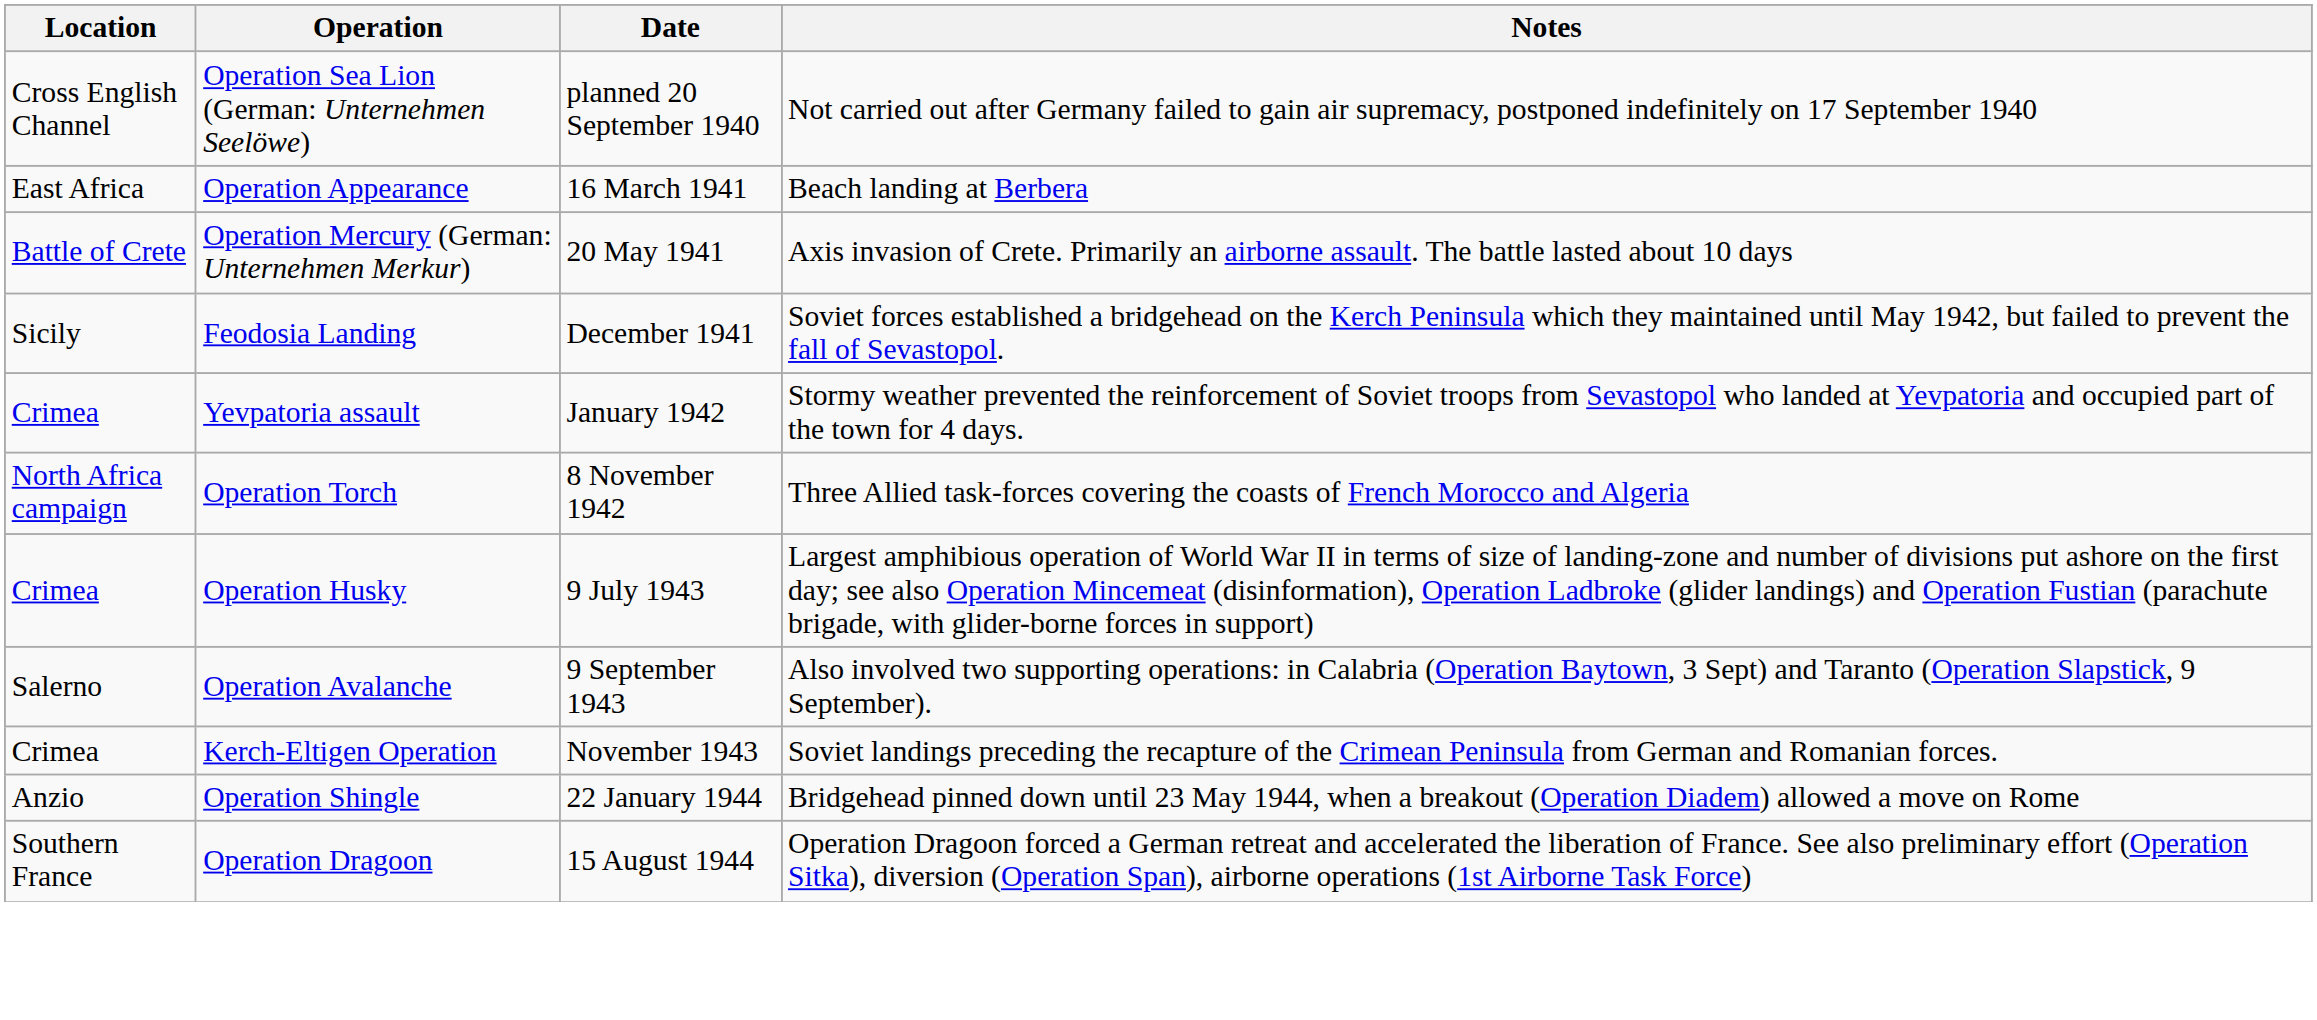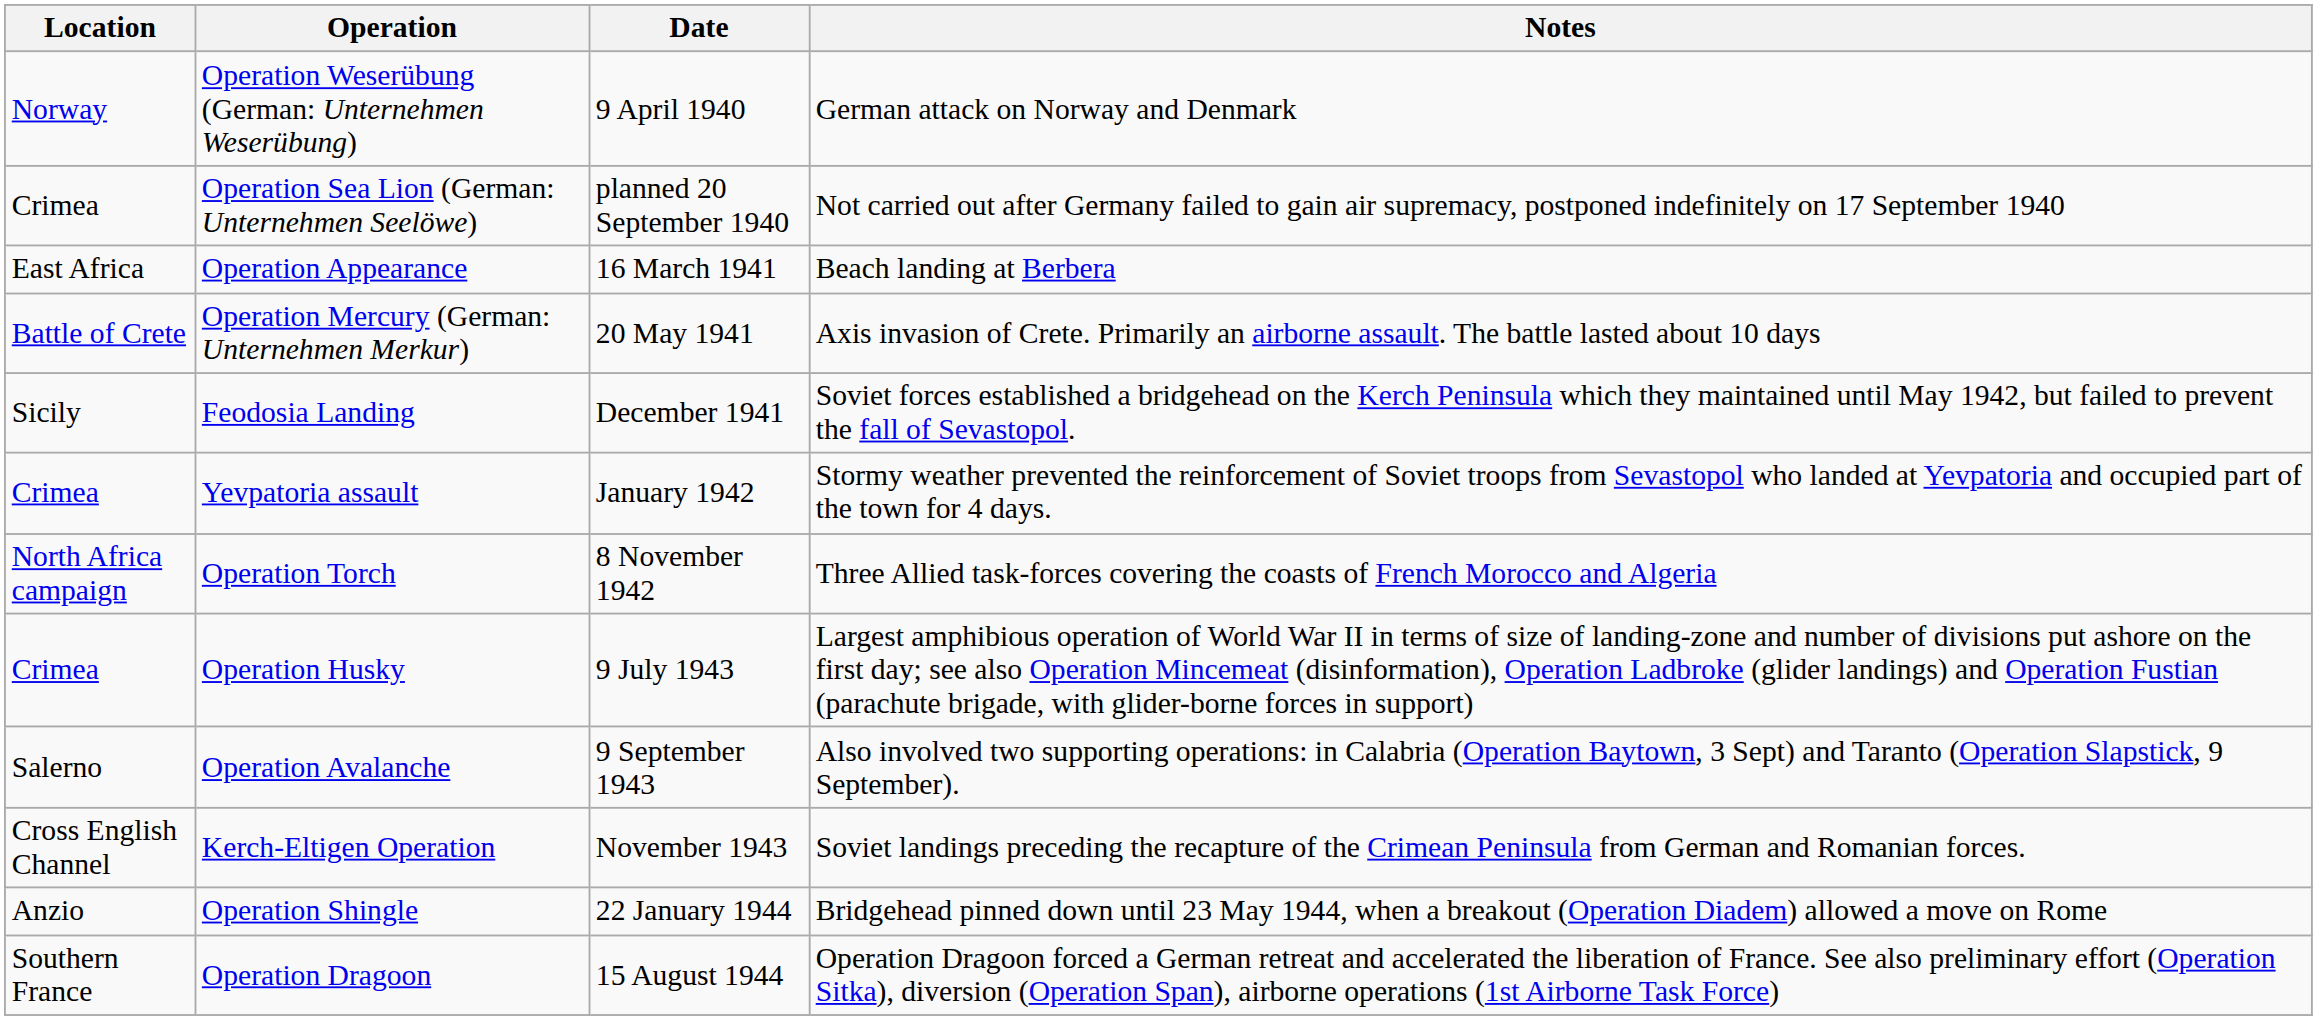+ row: Norway | Operation Weserübung (German: Unternehmen Weserübung) | 9 April 1940 | German attack on Norway and Denmark
Operation Sea Lion (German: Unternehmen Seelöwe) | Location: Cross English Channel -> Crimea
Kerch-Eltigen Operation | Location: Crimea -> Cross English Channel
